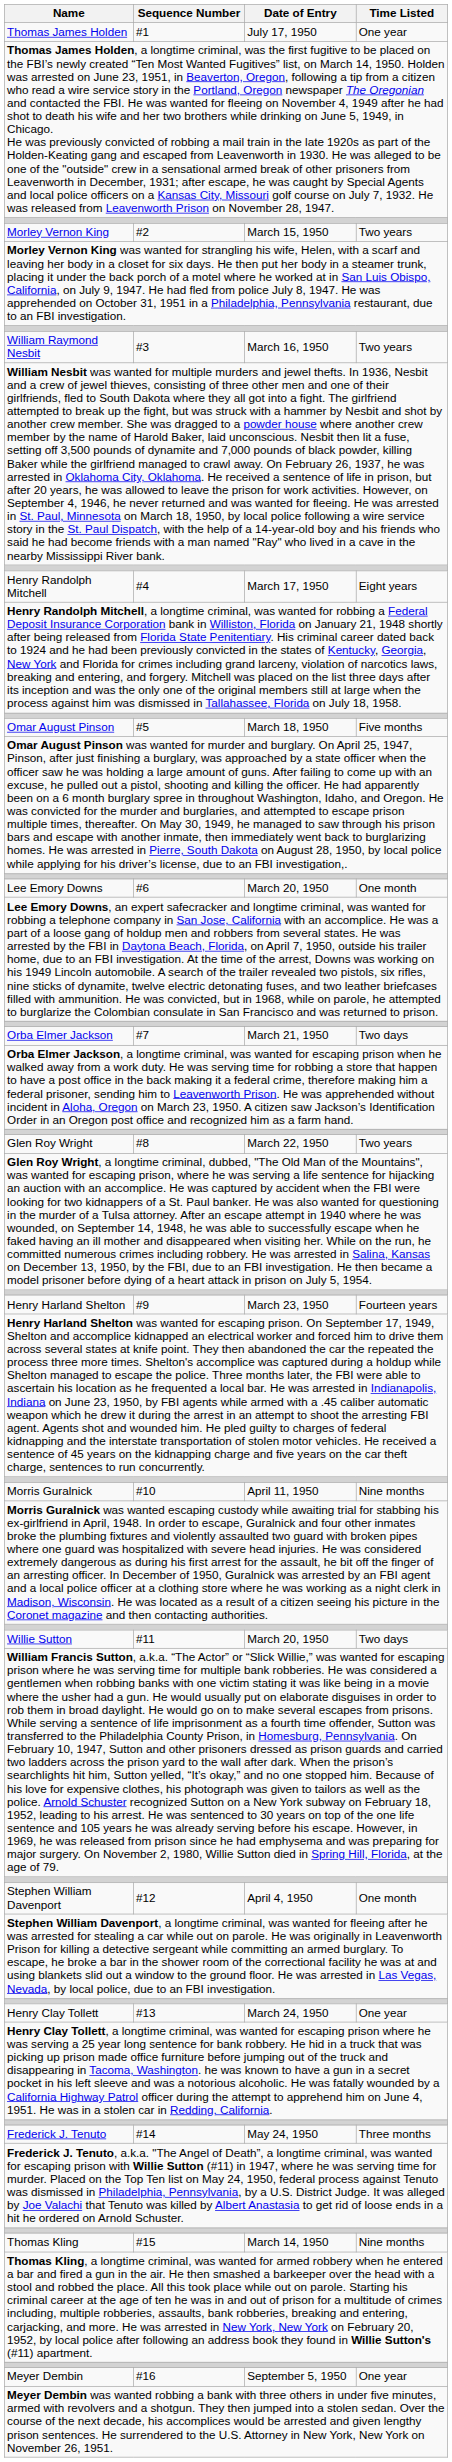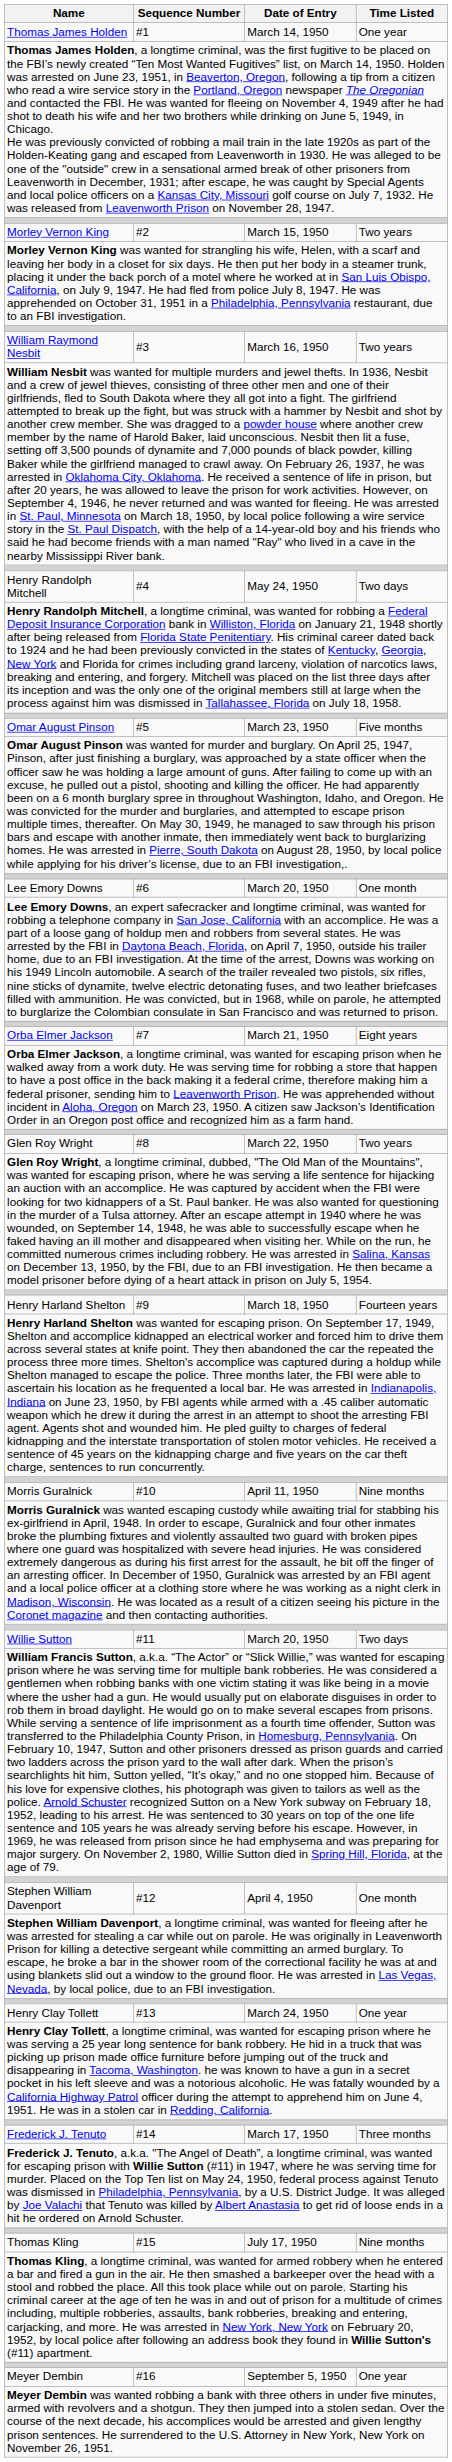Thomas James Holden | Date of Entry: July 17, 1950 -> March 14, 1950
Henry Randolph Mitchell | Date of Entry: March 17, 1950 -> May 24, 1950
Henry Randolph Mitchell | Time Listed: Eight years -> Two days
Omar August Pinson | Date of Entry: March 18, 1950 -> March 23, 1950
Orba Elmer Jackson | Time Listed: Two days -> Eight years
Henry Harland Shelton | Date of Entry: March 23, 1950 -> March 18, 1950
Frederick J. Tenuto | Date of Entry: May 24, 1950 -> March 17, 1950
Thomas Kling | Date of Entry: March 14, 1950 -> July 17, 1950
